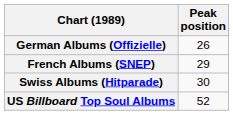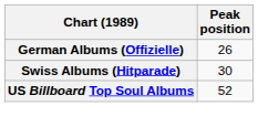- row: French Albums (SNEP) | 29
